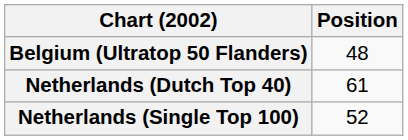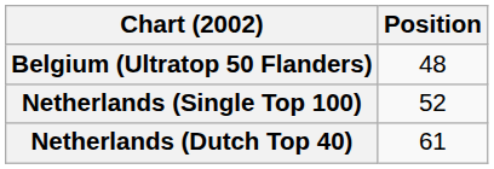rows swapped: Netherlands (Dutch Top 40) <-> Netherlands (Single Top 100)
